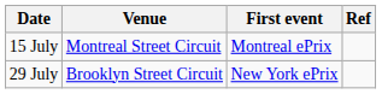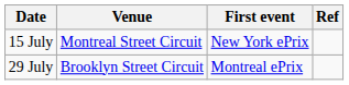15 July | First event: Montreal ePrix -> New York ePrix
29 July | First event: New York ePrix -> Montreal ePrix
